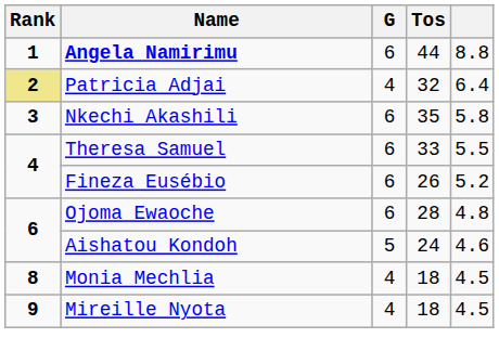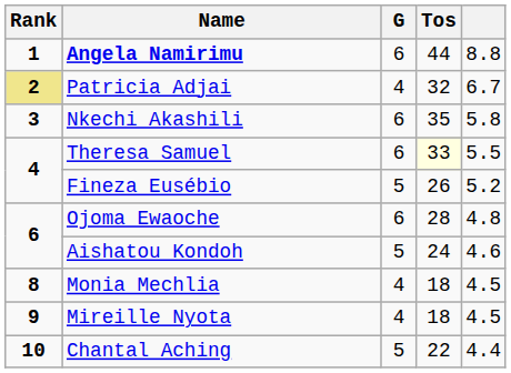Patricia Adjai | column 5: 6.4 -> 6.7
Theresa Samuel | Tos: no background -> lightyellow background
Fineza Eusébio | G: 6 -> 5
+ row: 10 | Chantal Aching | 5 | 22 | 4.4
